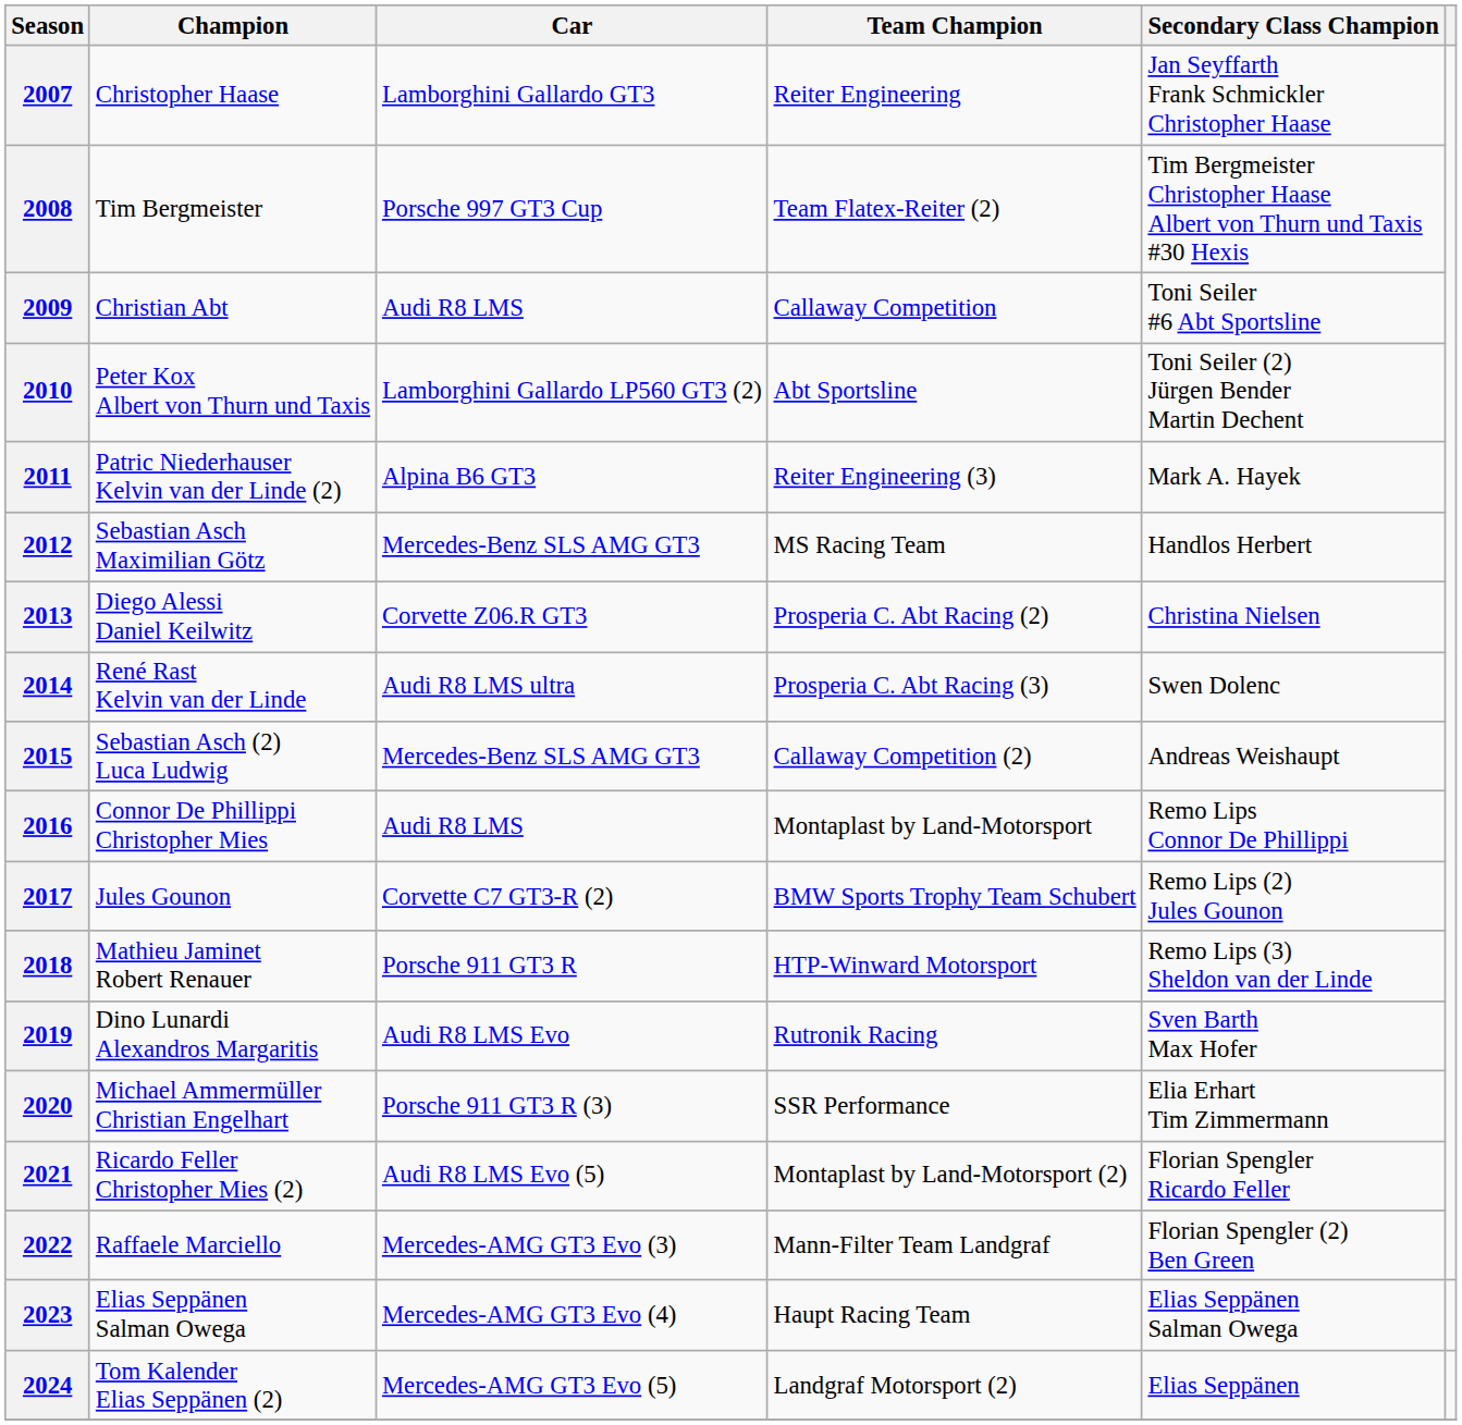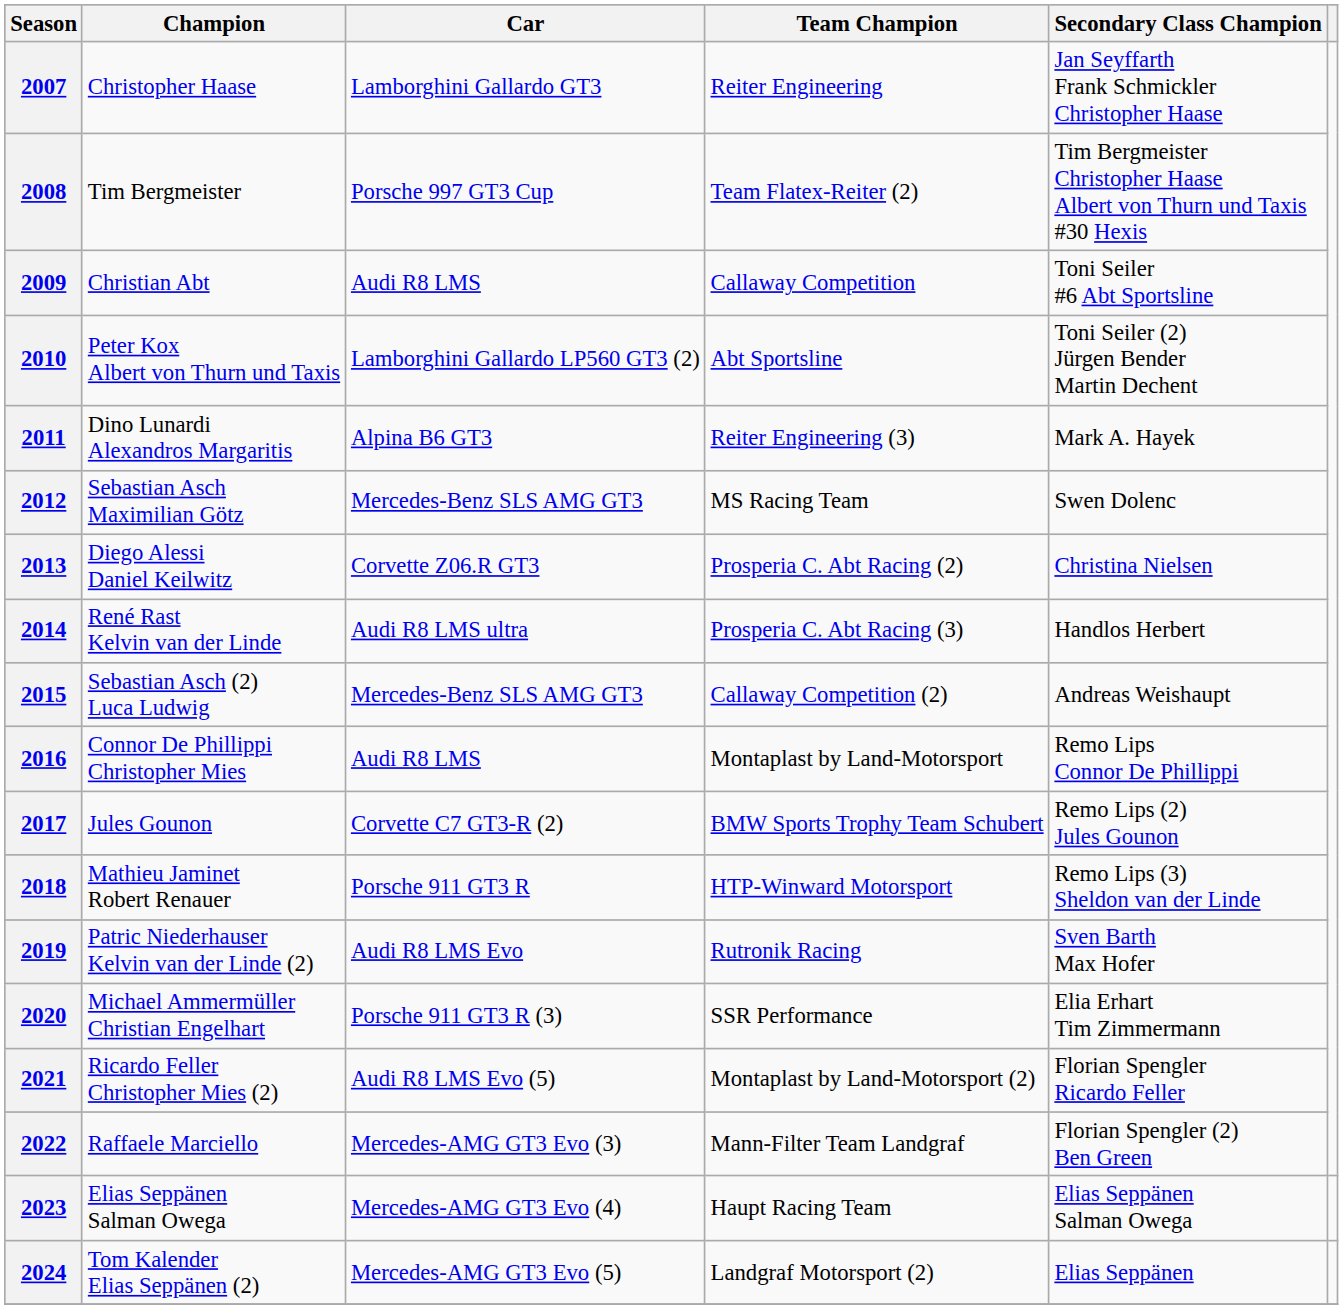2011 | Champion: Patric Niederhauser Kelvin van der Linde (2) -> Dino Lunardi Alexandros Margaritis
2012 | Secondary Class Champion: Handlos Herbert -> Swen Dolenc
2014 | Secondary Class Champion: Swen Dolenc -> Handlos Herbert
2019 | Champion: Dino Lunardi Alexandros Margaritis -> Patric Niederhauser Kelvin van der Linde (2)
